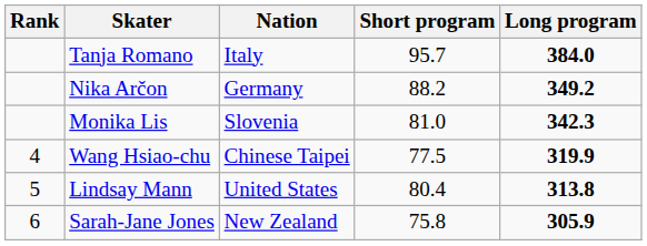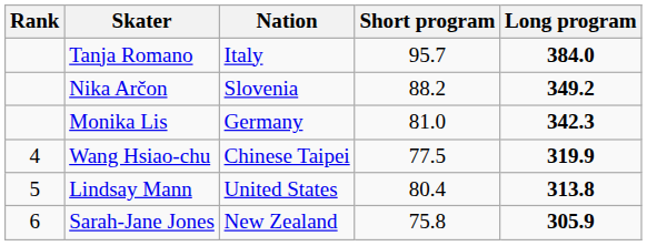Nika Arčon | Nation: Germany -> Slovenia
Monika Lis | Nation: Slovenia -> Germany
